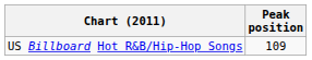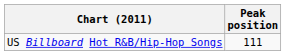US Billboard Hot R&B/Hip-Hop Songs | Peak position: 109 -> 111
